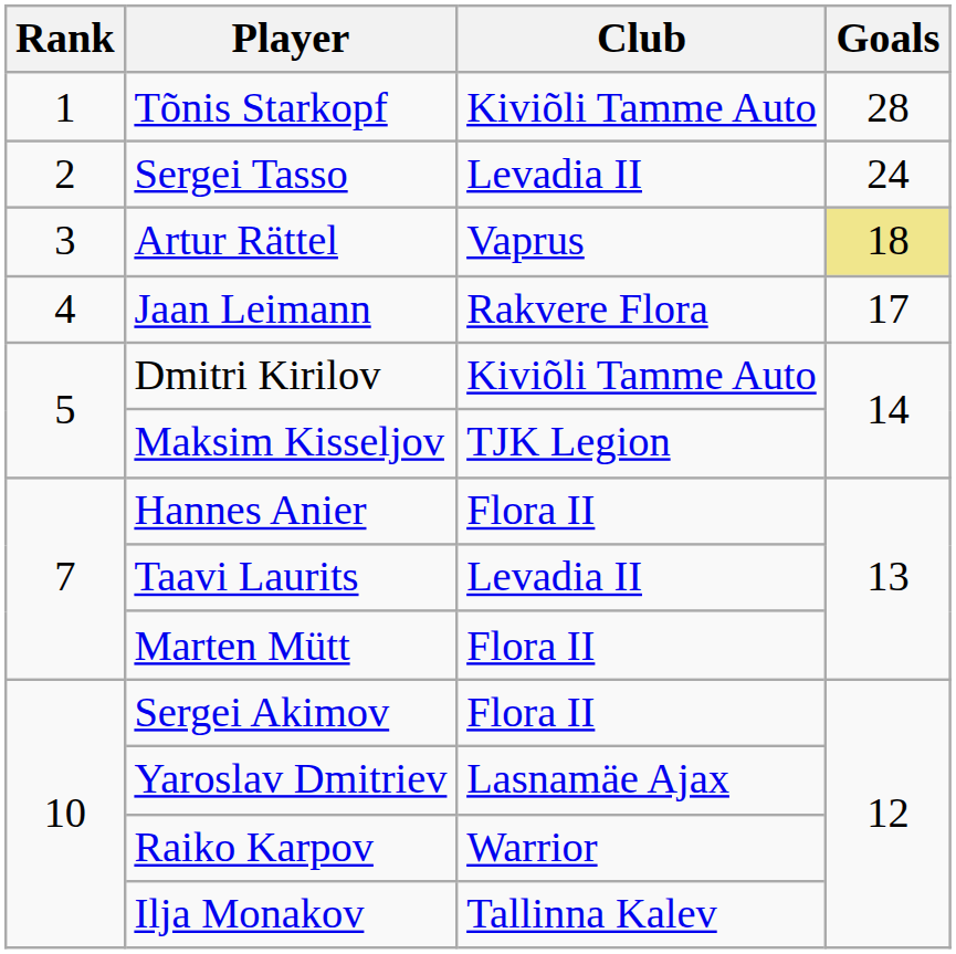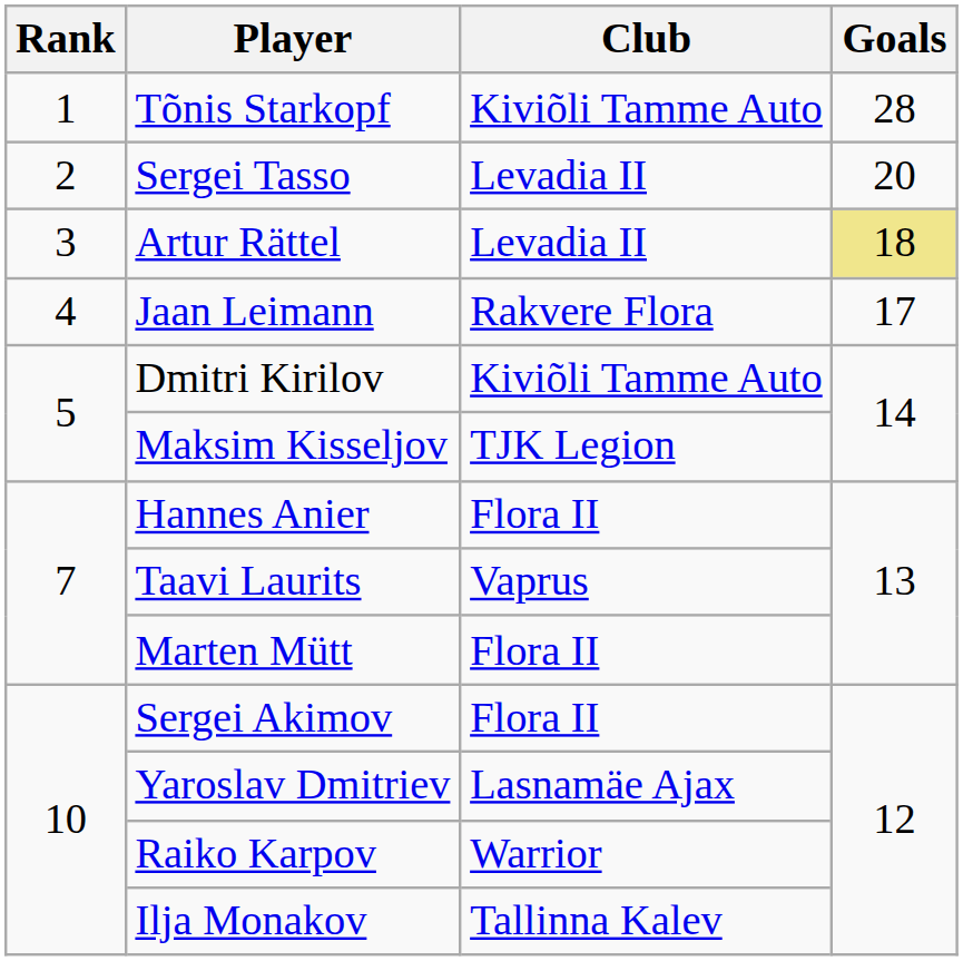Sergei Tasso | Goals: 24 -> 20
Artur Rättel | Club: Vaprus -> Levadia II
Taavi Laurits | Club: Levadia II -> Vaprus
